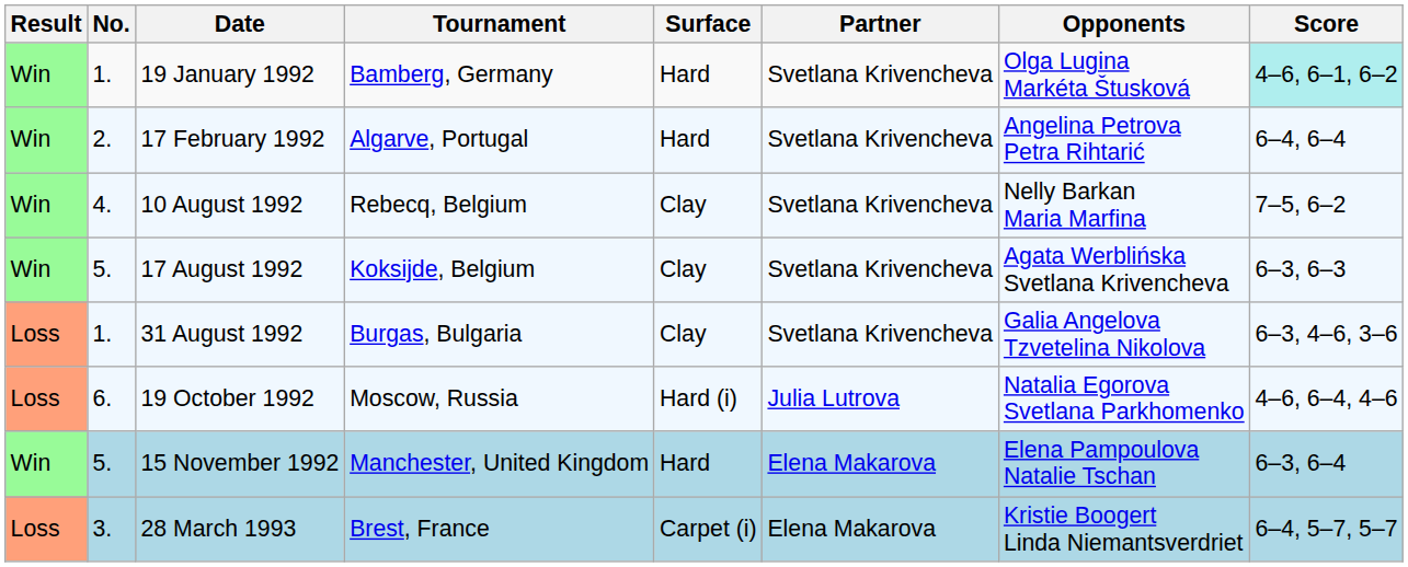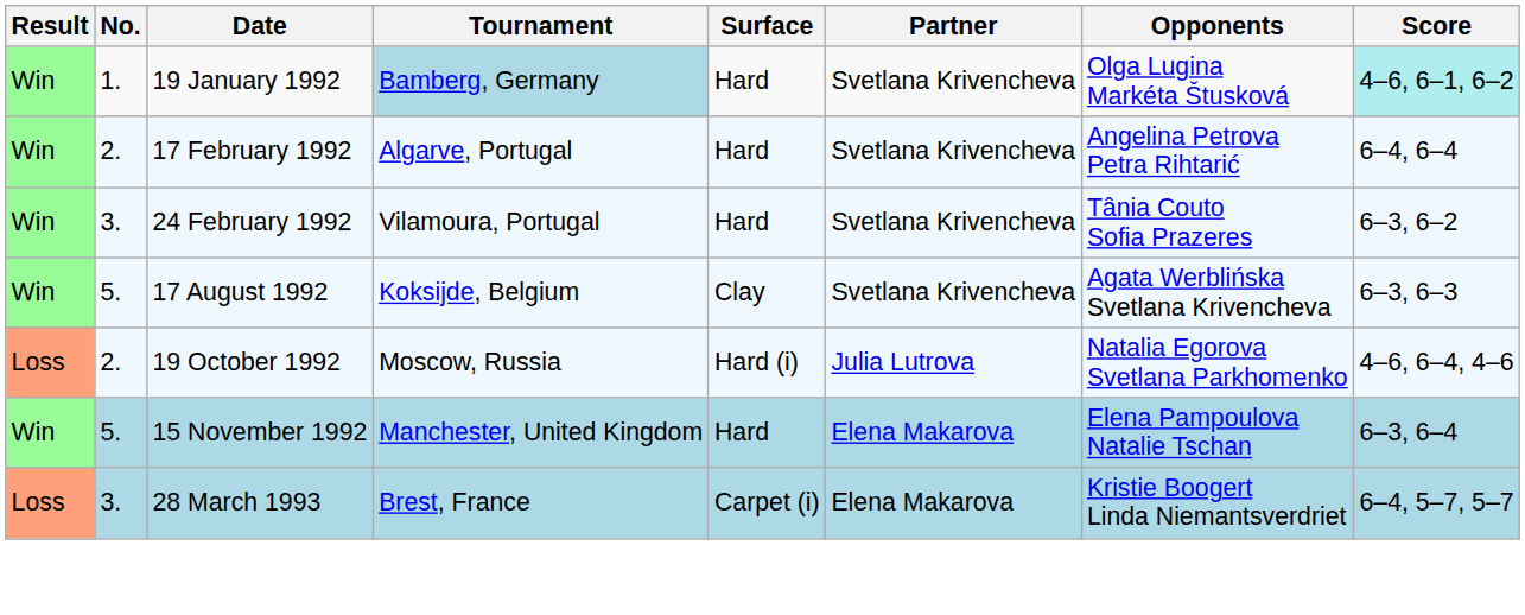19 January 1992 | Tournament: no background -> lightblue background
+ row: Win | 3. | 24 February 1992 | Vilamoura, Portugal | Hard | Svetlana Krivencheva | Tânia Couto Sofia Prazeres | 6–3, 6–2
- row: Win | 4. | 10 August 1992 | Rebecq, Belgium | Clay | Svetlana Krivencheva | Nelly Barkan Maria Marfina | 7–5, 6–2
- row: Loss | 1. | 31 August 1992 | Burgas, Bulgaria | Clay | Svetlana Krivencheva | Galia Angelova Tzvetelina Nikolova | 6–3, 4–6, 3–6
19 October 1992 | No.: 6. -> 2.
